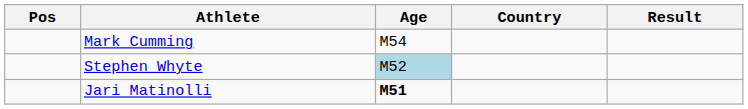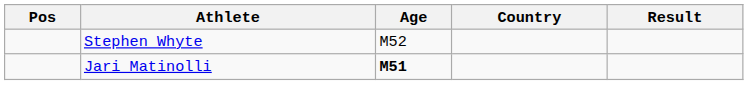- row: Mark Cumming | M54
Stephen Whyte | Age: lightblue background -> no background
